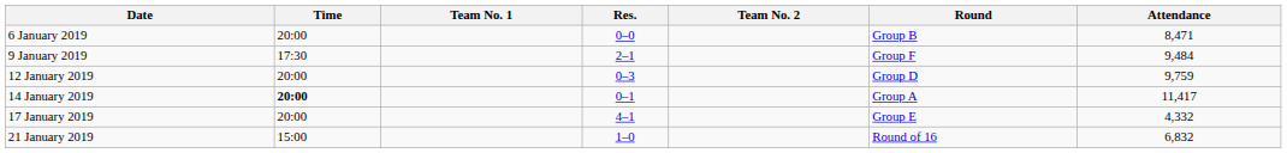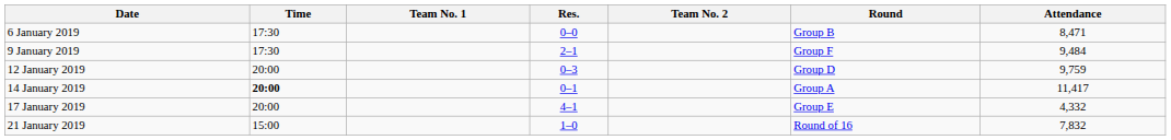6 January 2019 | Time: 20:00 -> 17:30
21 January 2019 | Attendance: 6,832 -> 7,832
